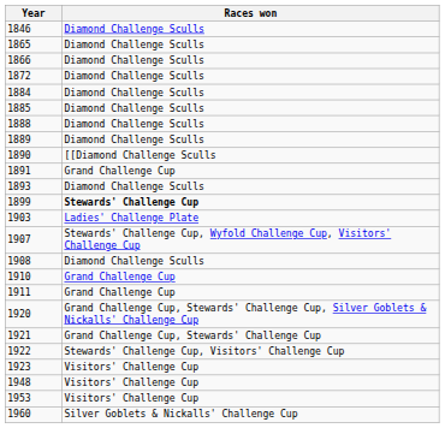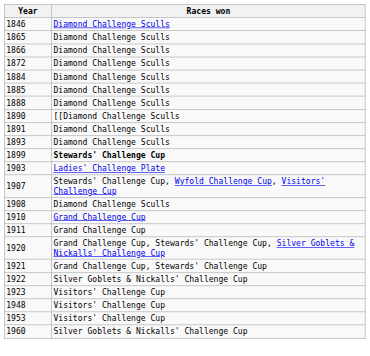- row: 1889 | Diamond Challenge Sculls
1891 | Races won: Grand Challenge Cup -> Diamond Challenge Sculls
1922 | Races won: Stewards' Challenge Cup, Visitors' Challenge Cup -> Silver Goblets & Nickalls' Challenge Cup
